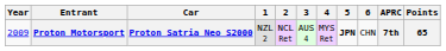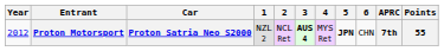Proton Motorsport | Year: 2009 -> 2012
Proton Motorsport | 3: normal -> bold
Proton Motorsport | Points: 65 -> 55
